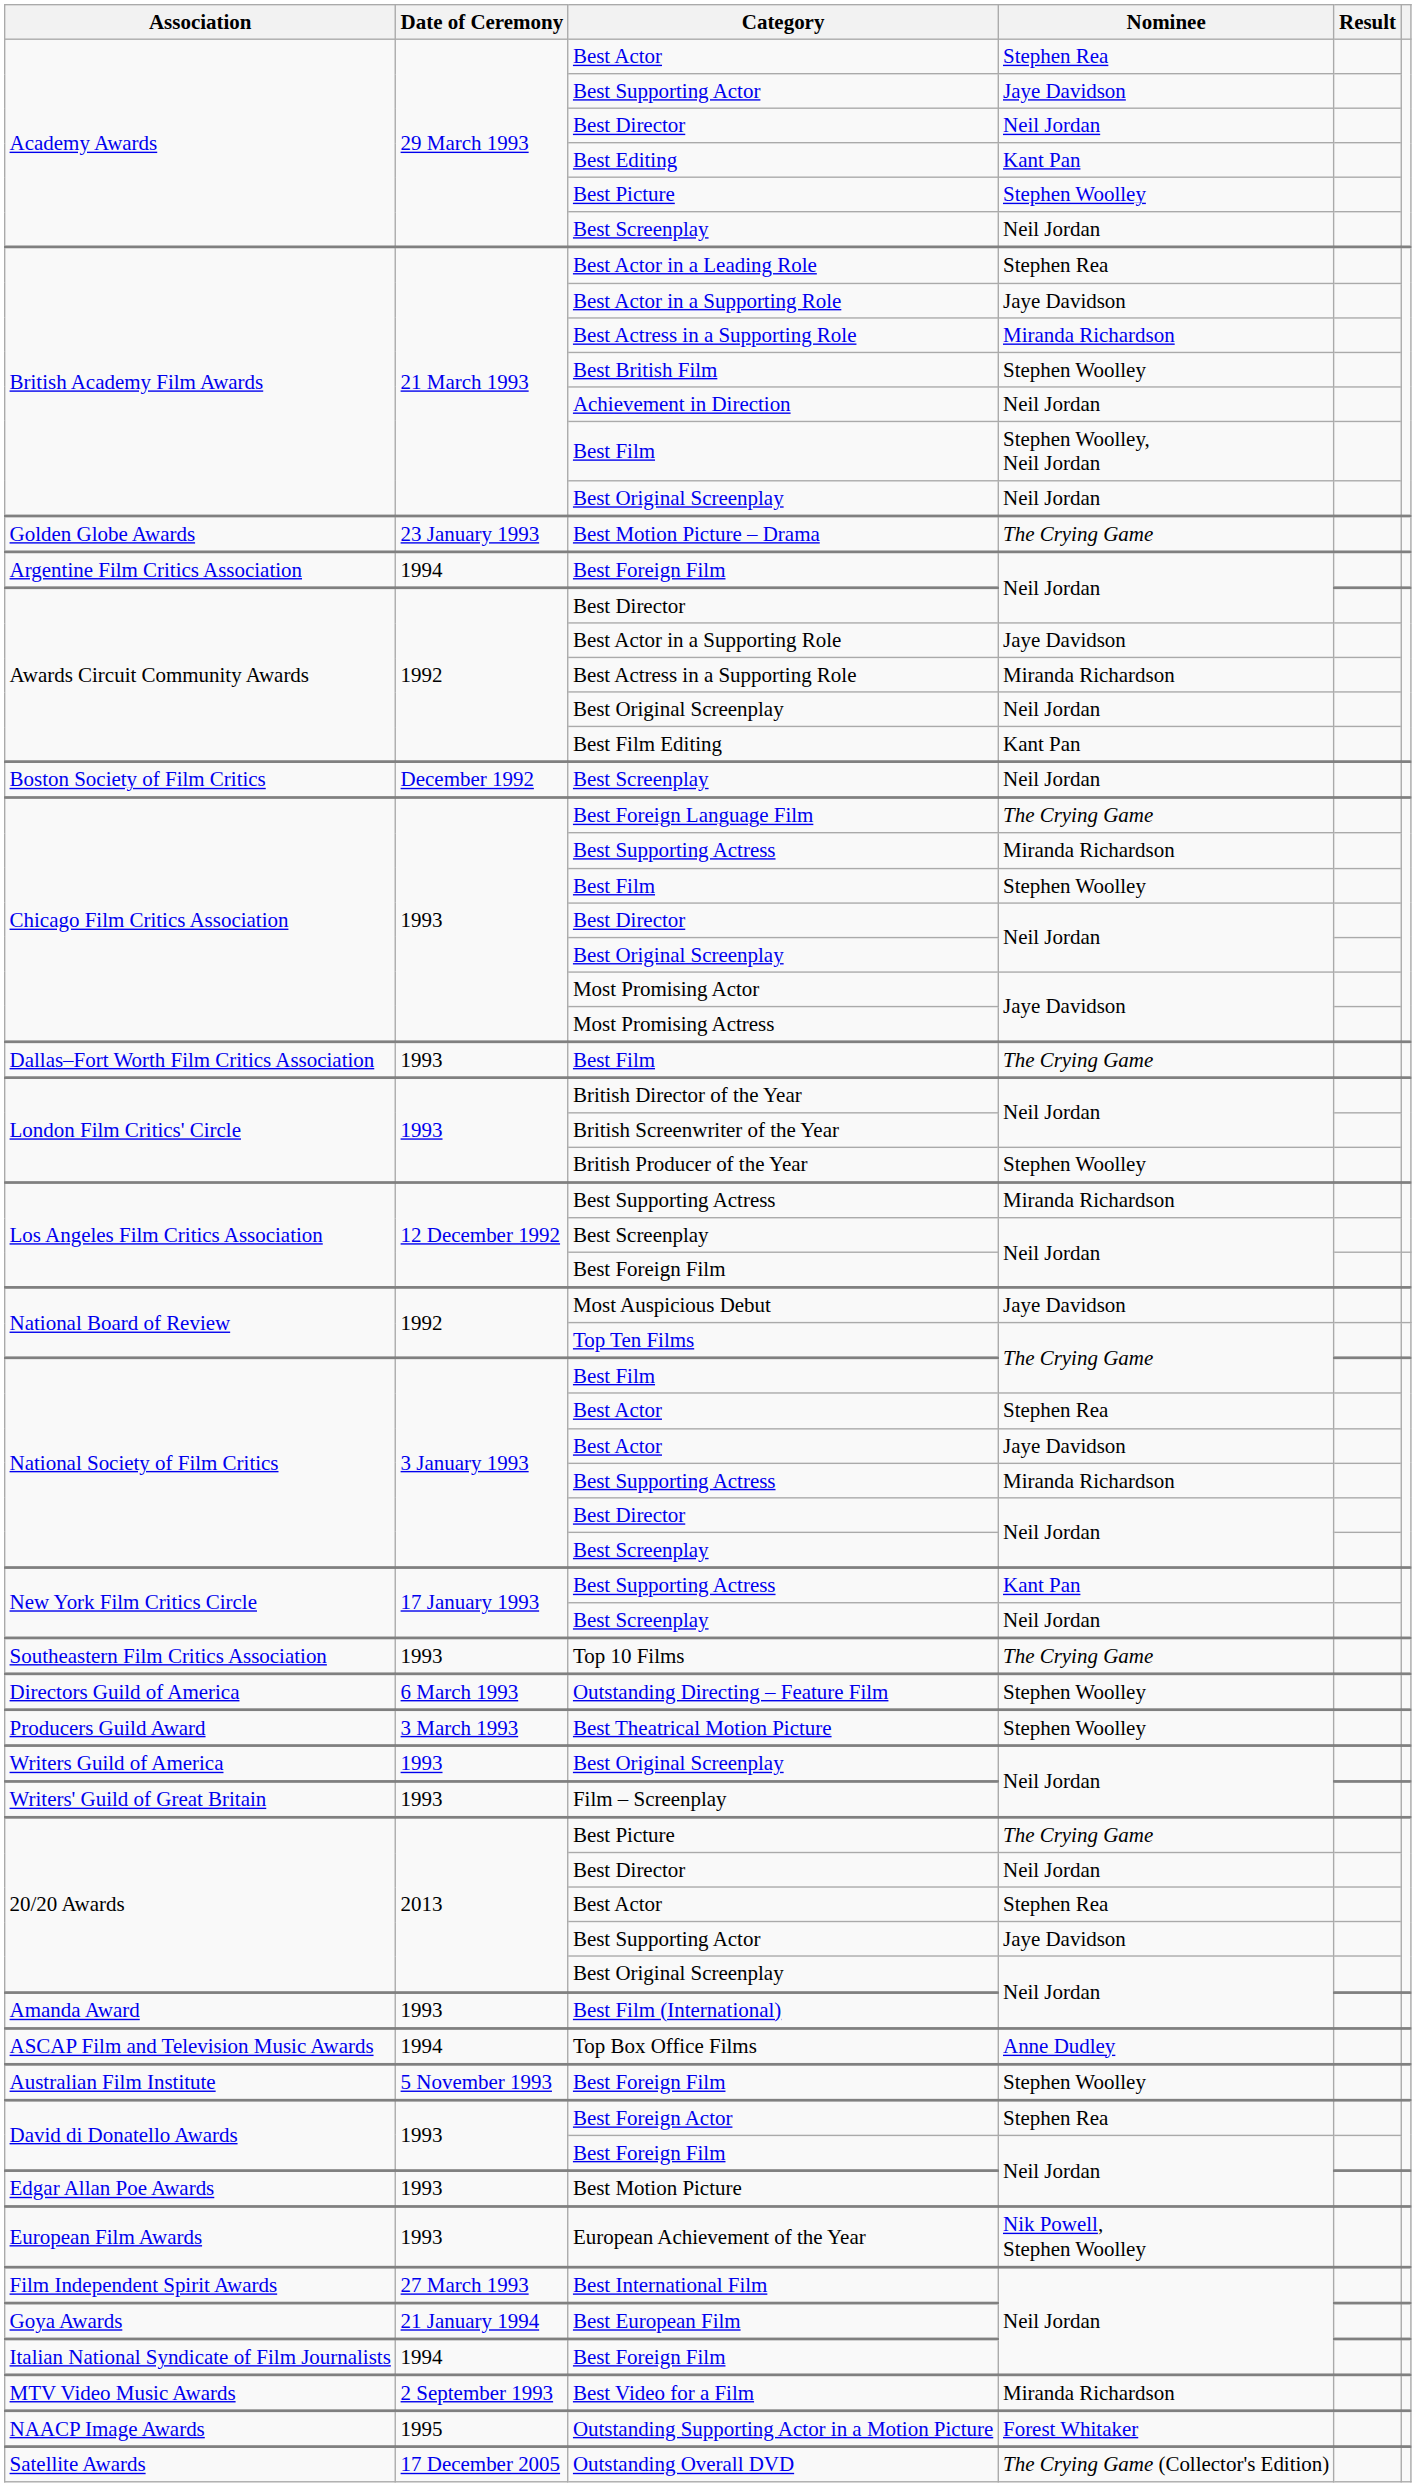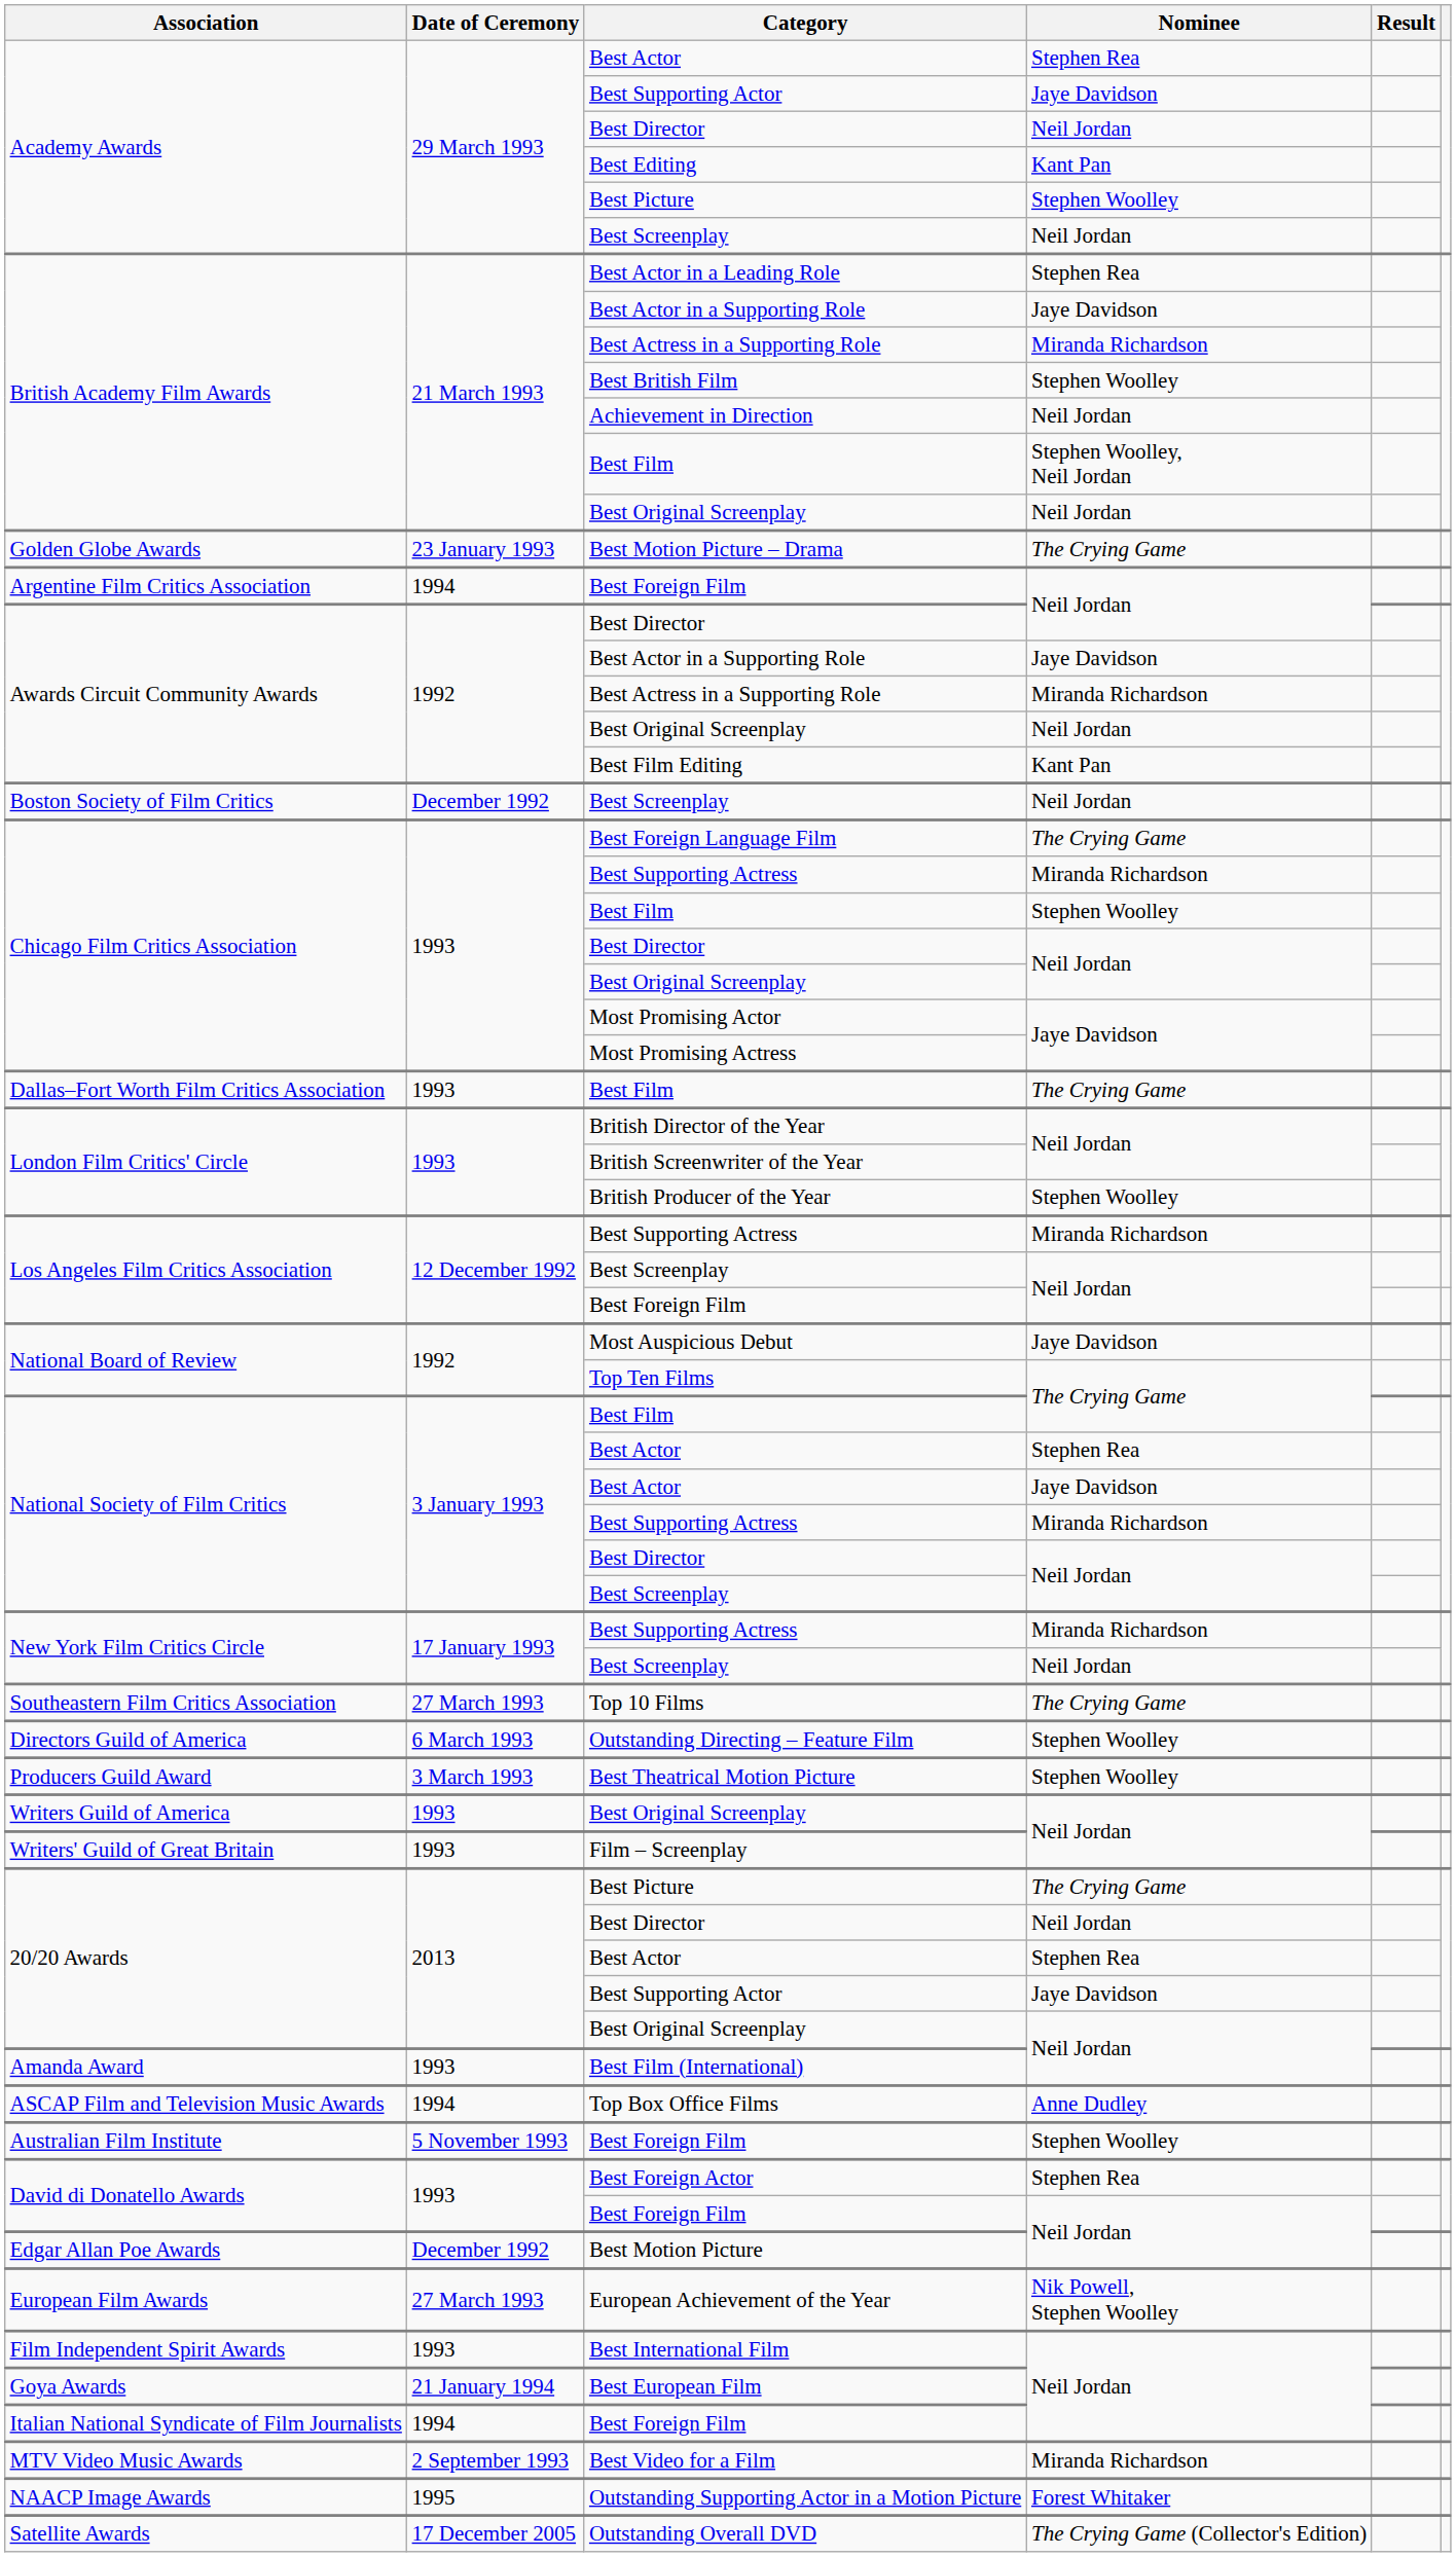New York Film Critics Circle / Best Supporting Actress | Nominee: Kant Pan -> Miranda Richardson
Top 10 Films | Date of Ceremony: 1993 -> 27 March 1993
Best Motion Picture | Date of Ceremony: 1993 -> December 1992
European Achievement of the Year | Date of Ceremony: 1993 -> 27 March 1993
Best International Film | Date of Ceremony: 27 March 1993 -> 1993
